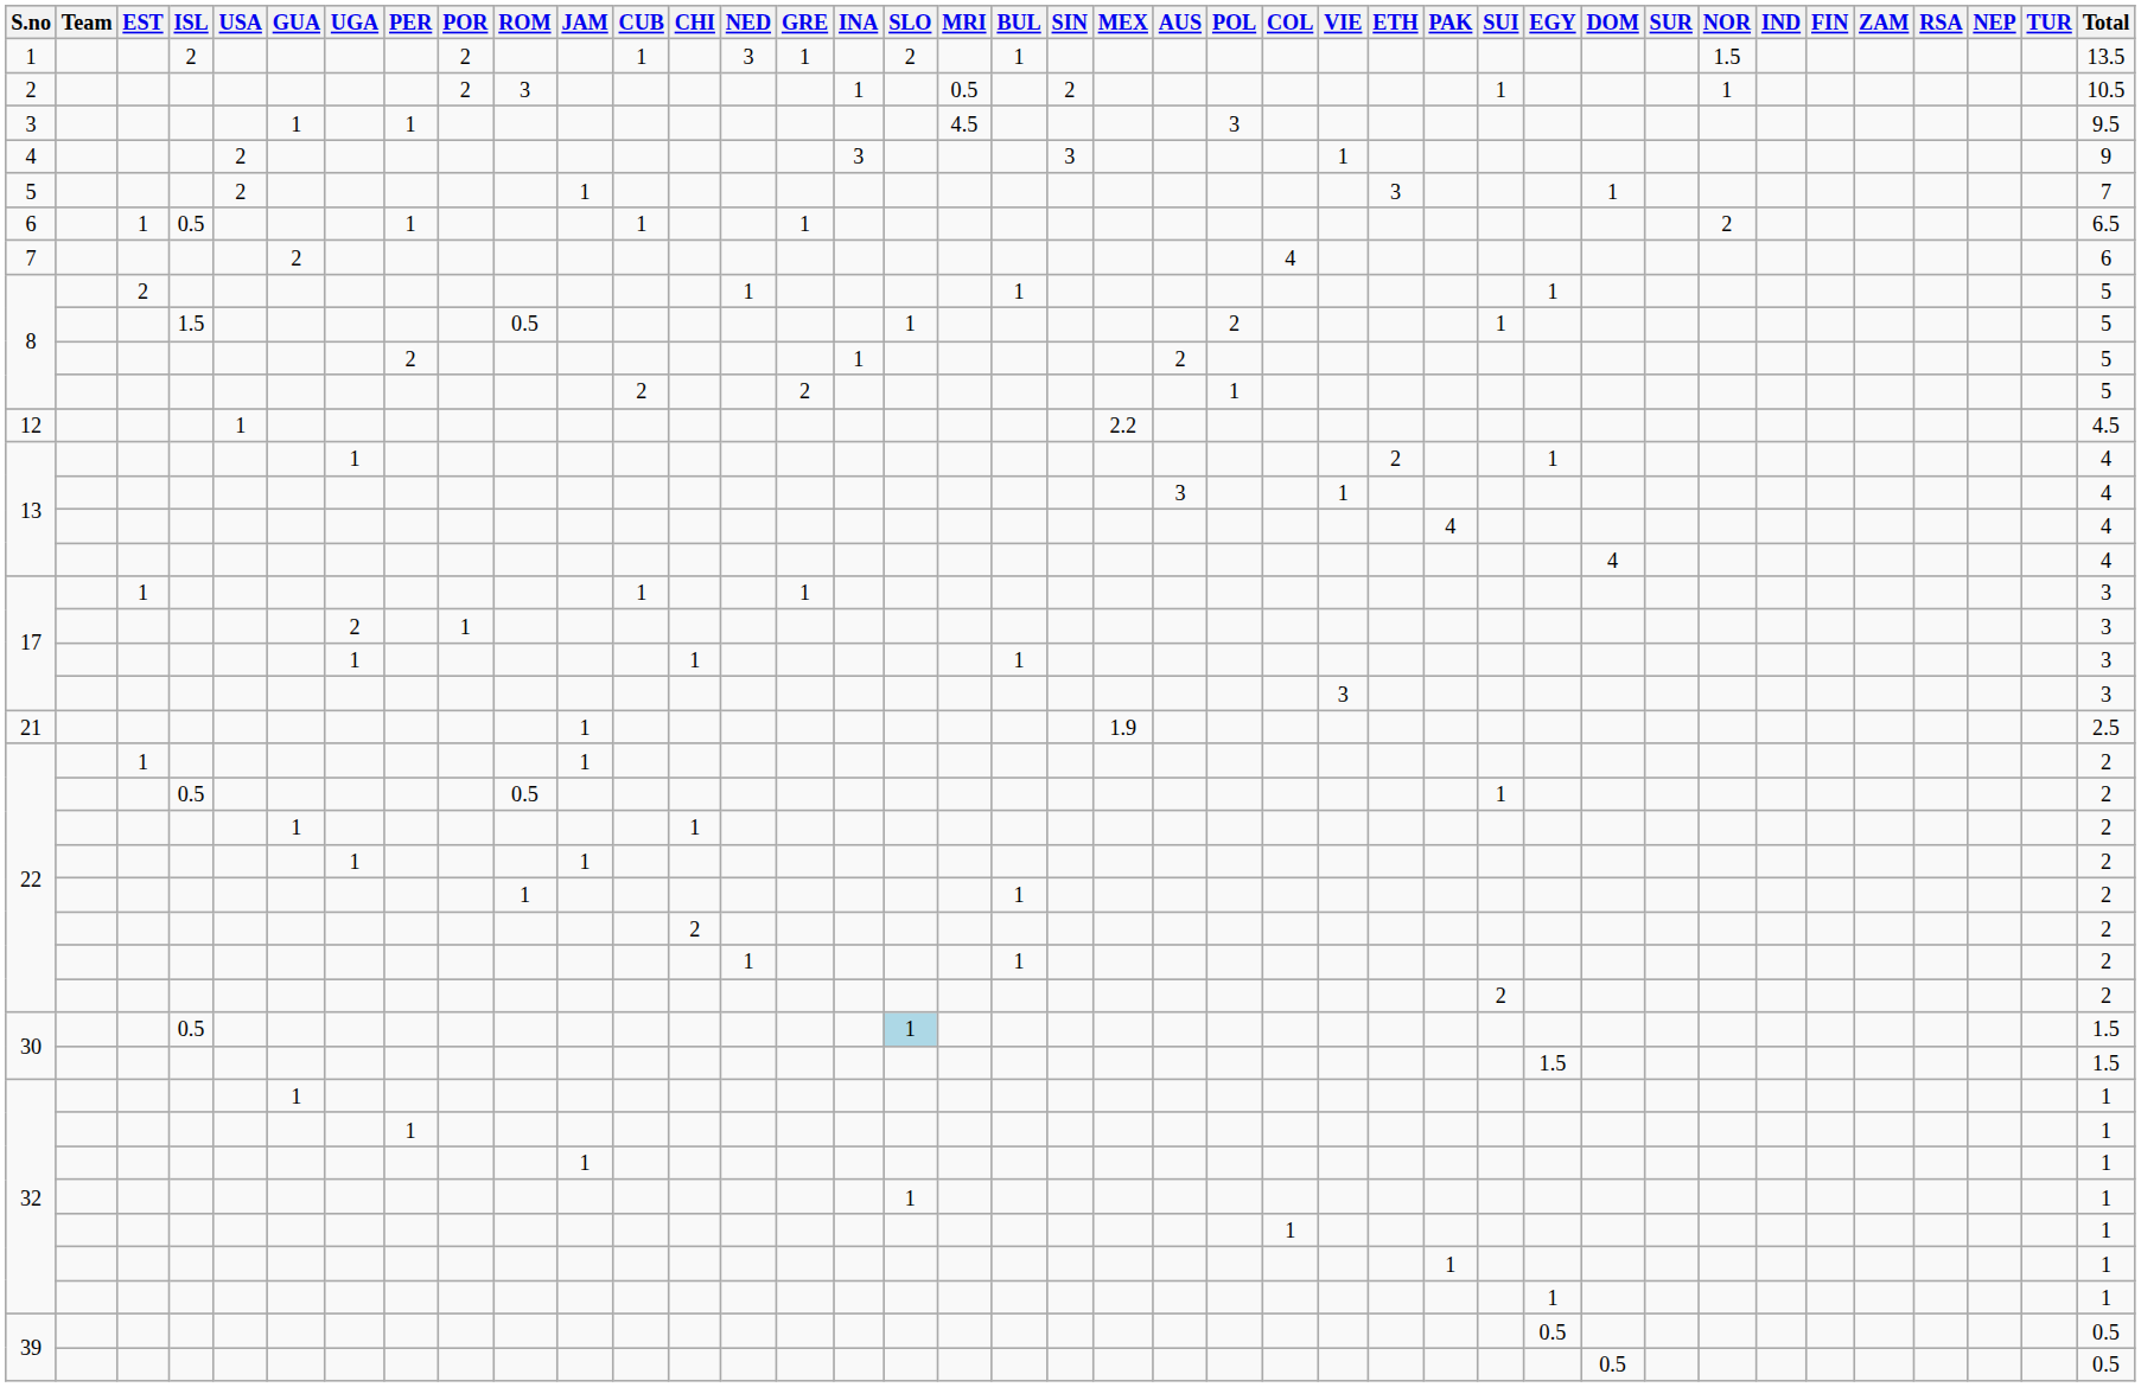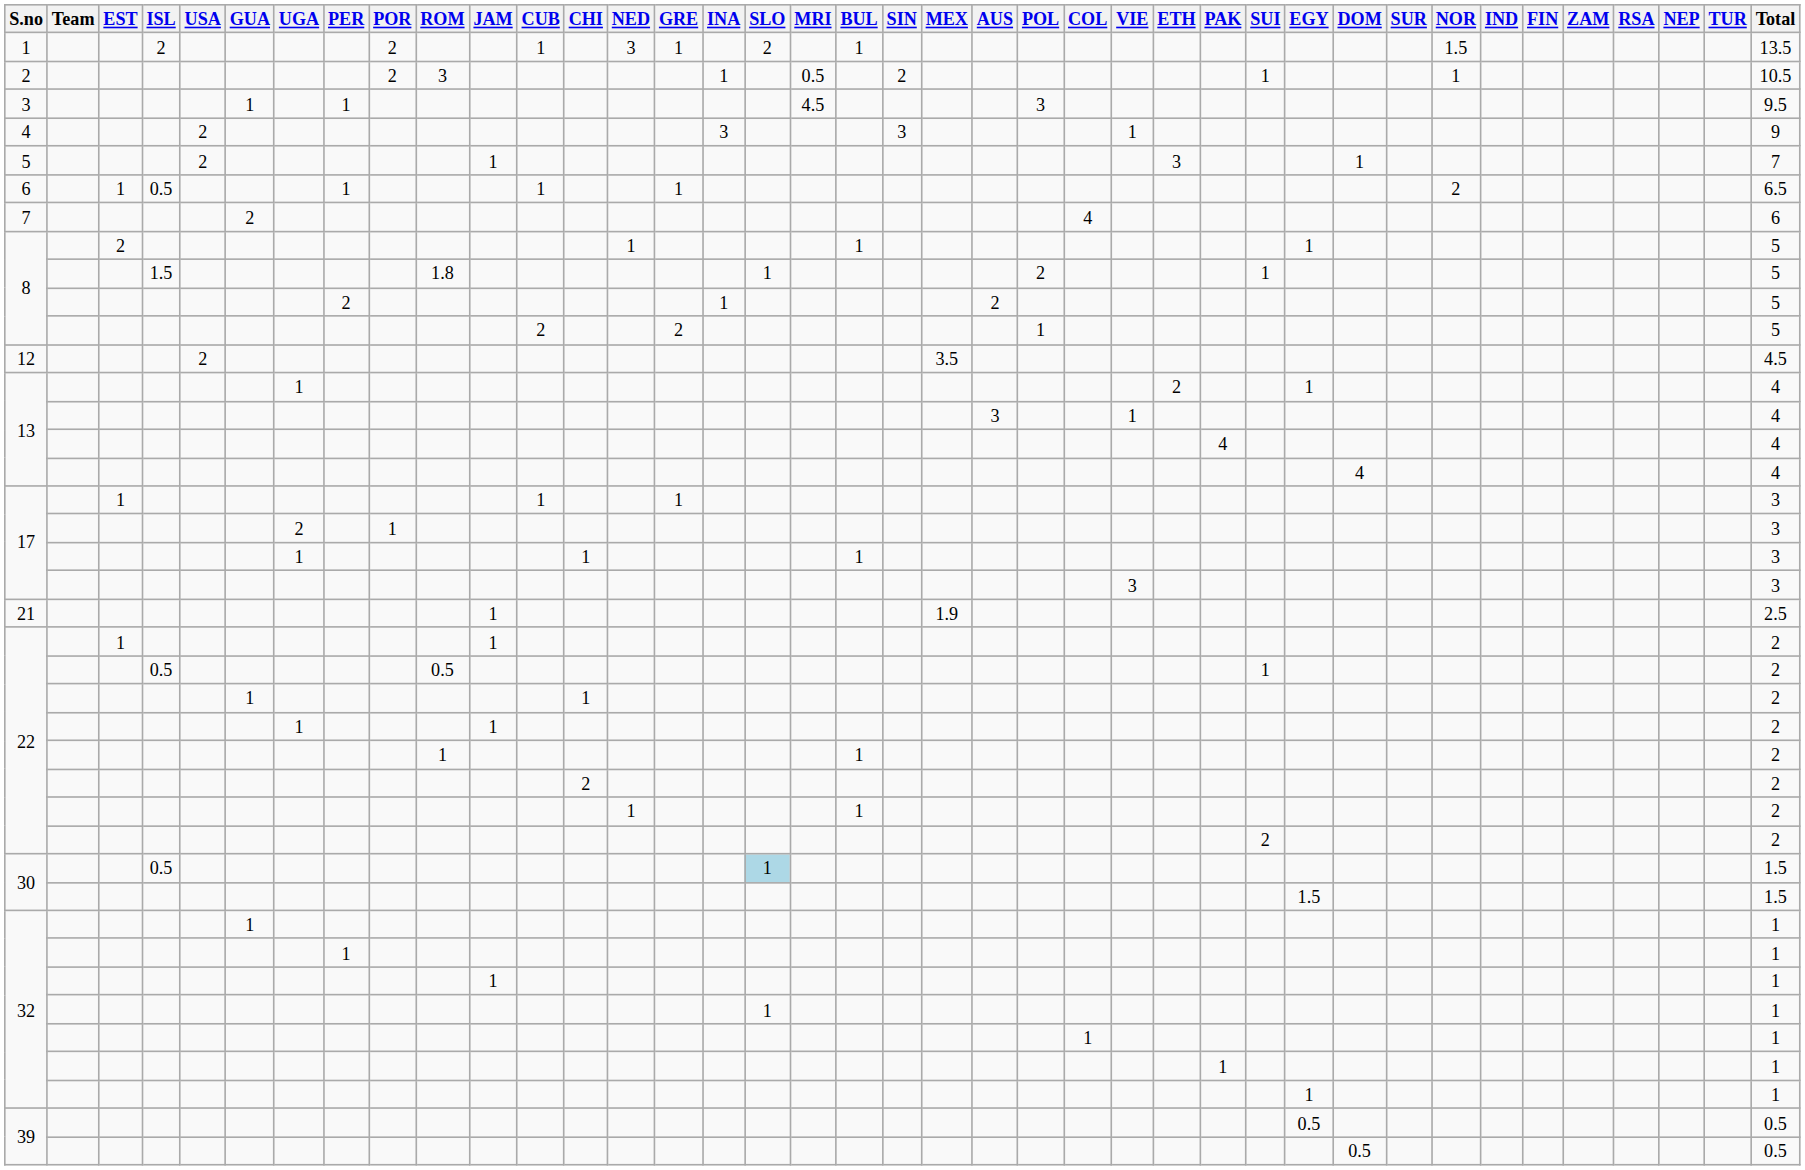8 / 1.5 | ROM: 0.5 -> 1.8
12 | USA: 1 -> 2
12 | MEX: 2.2 -> 3.5
